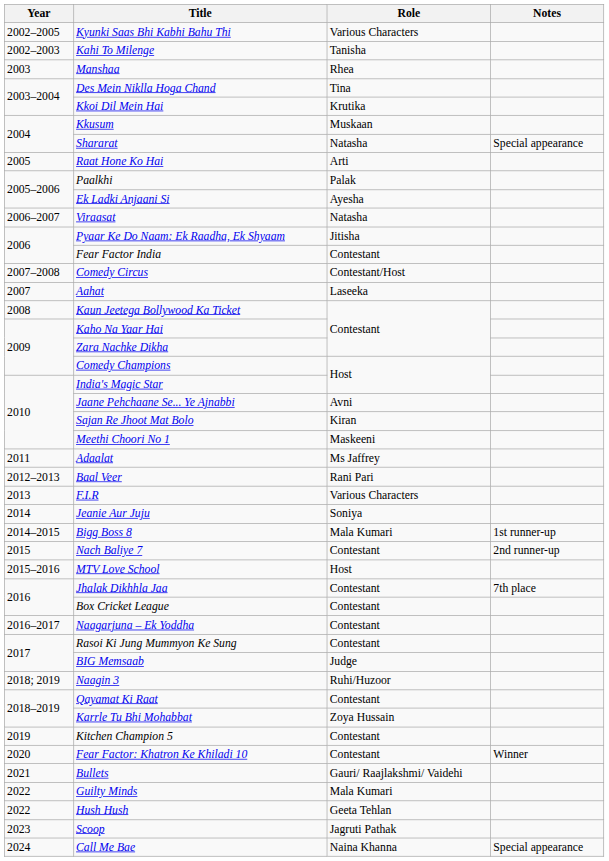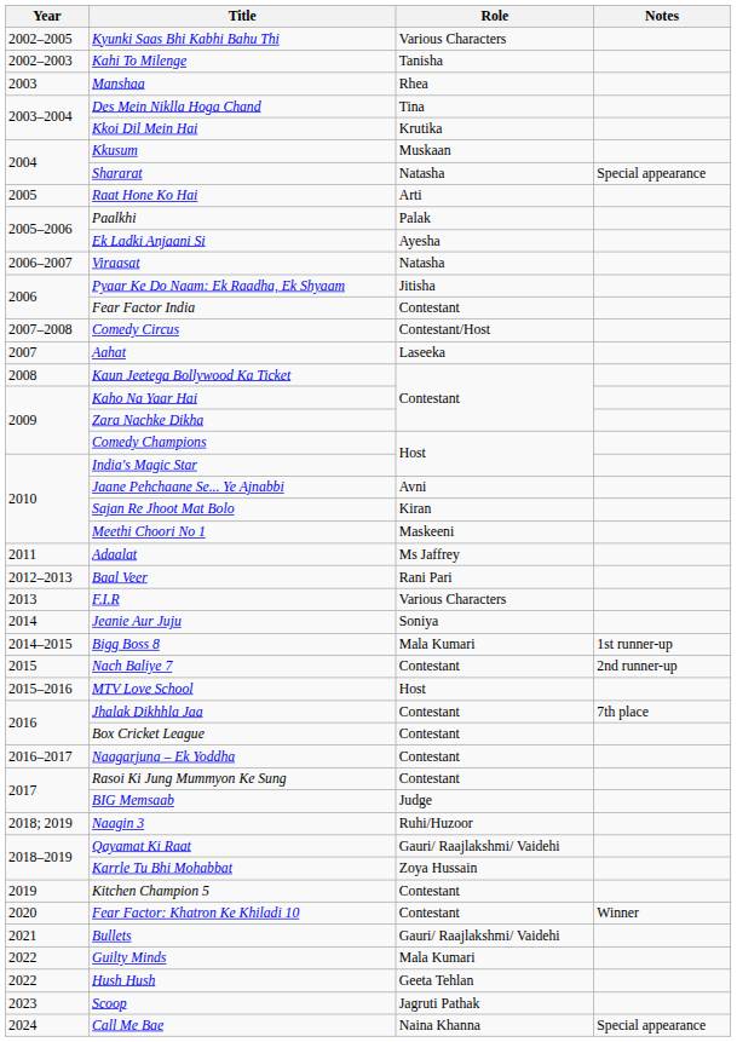Qayamat Ki Raat | Role: Contestant -> Gauri/ Raajlakshmi/ Vaidehi
